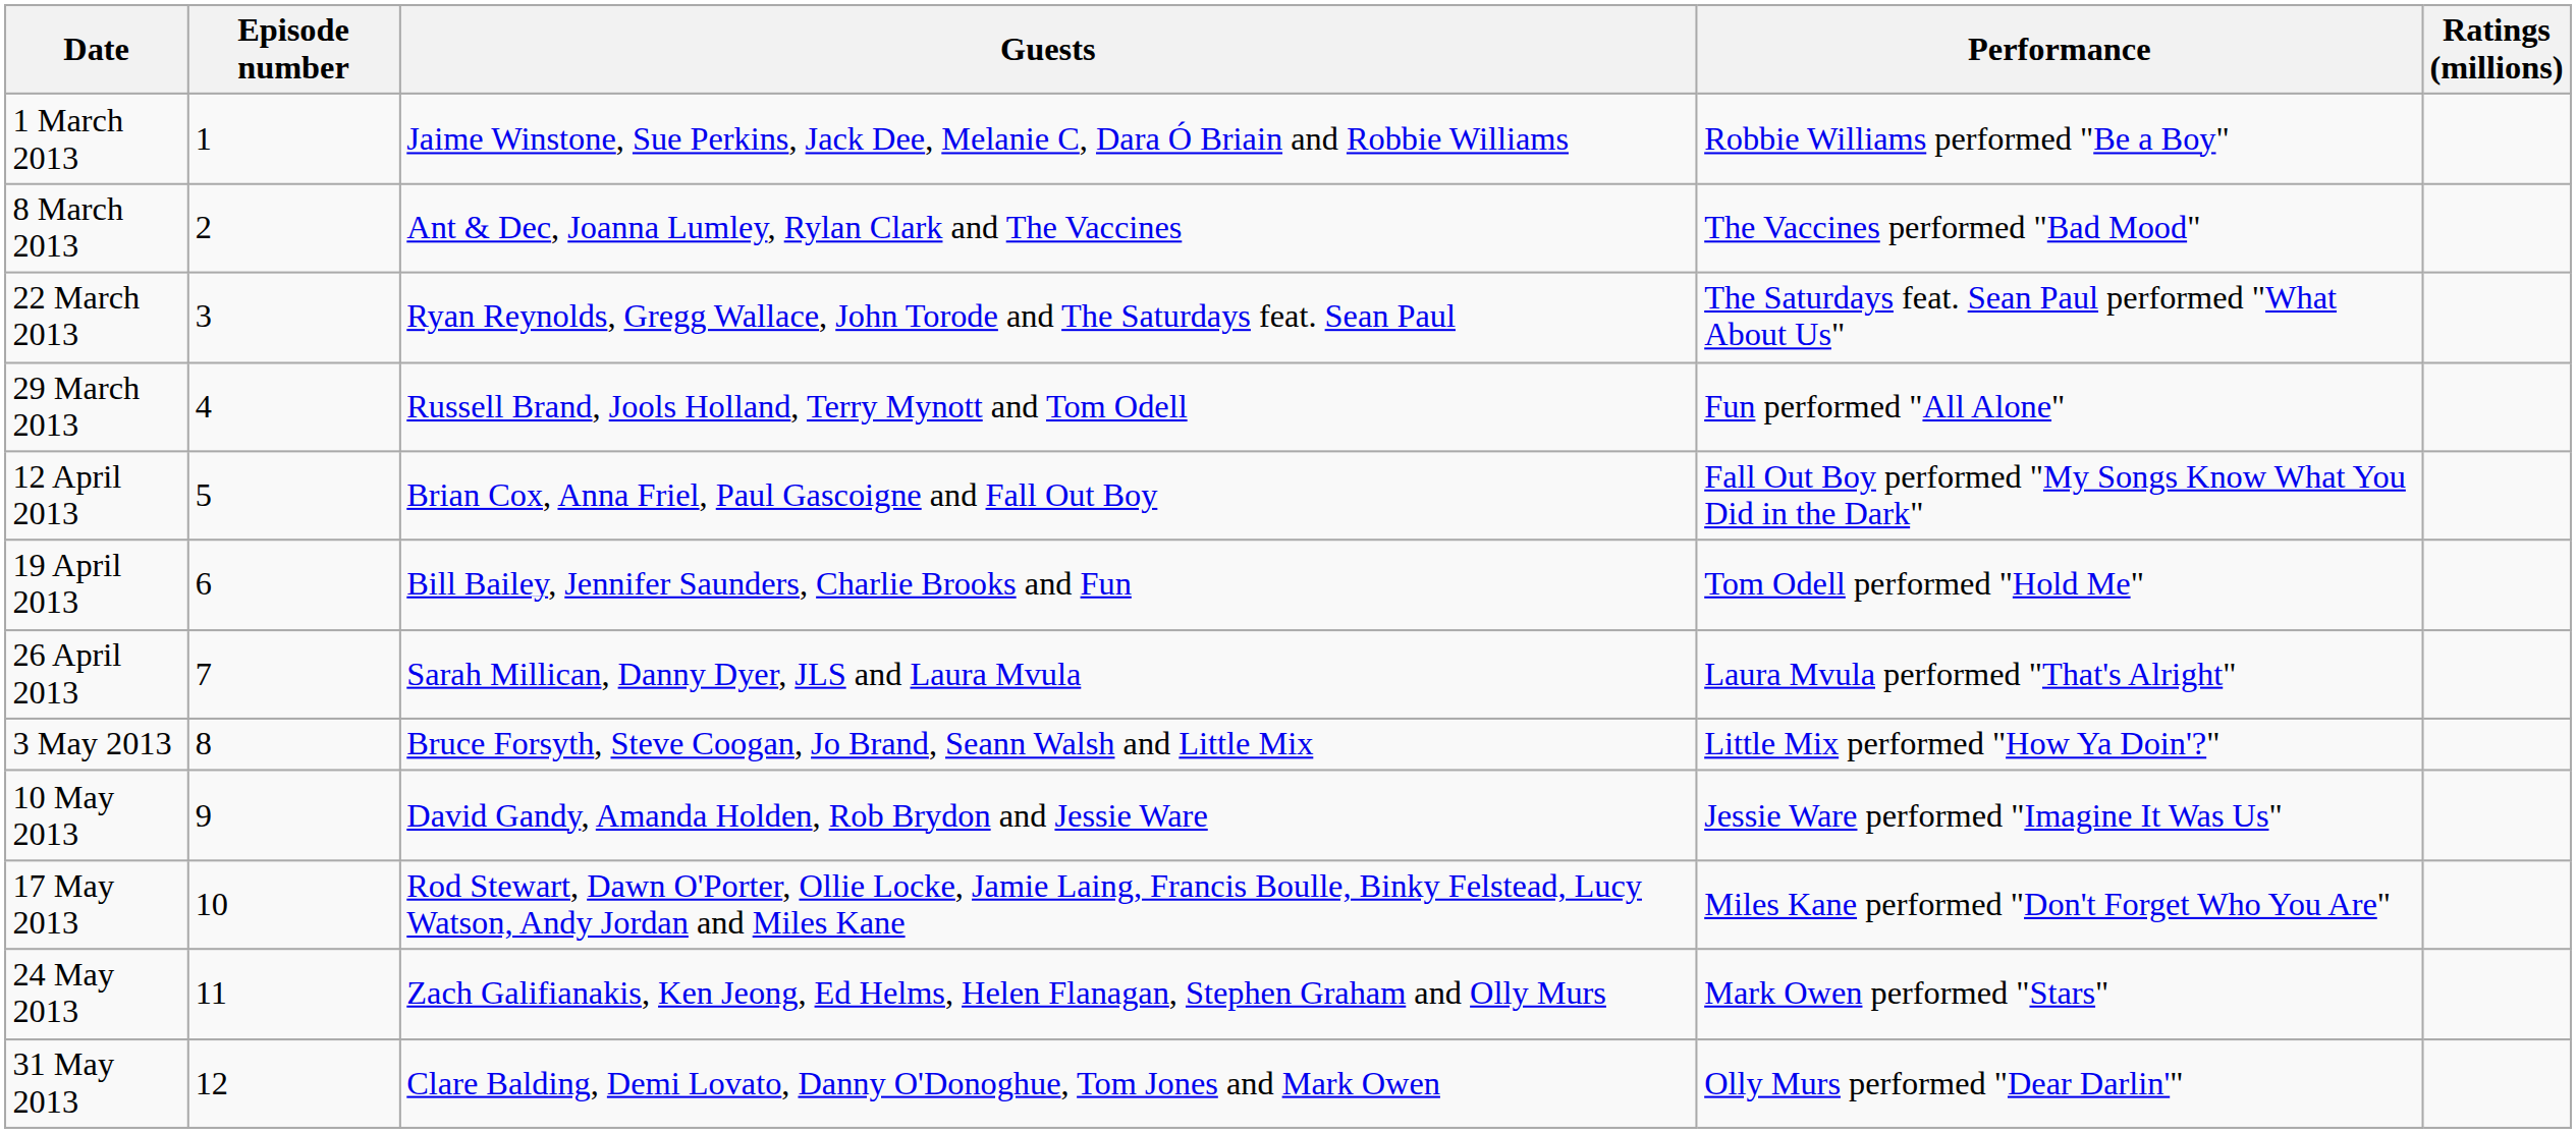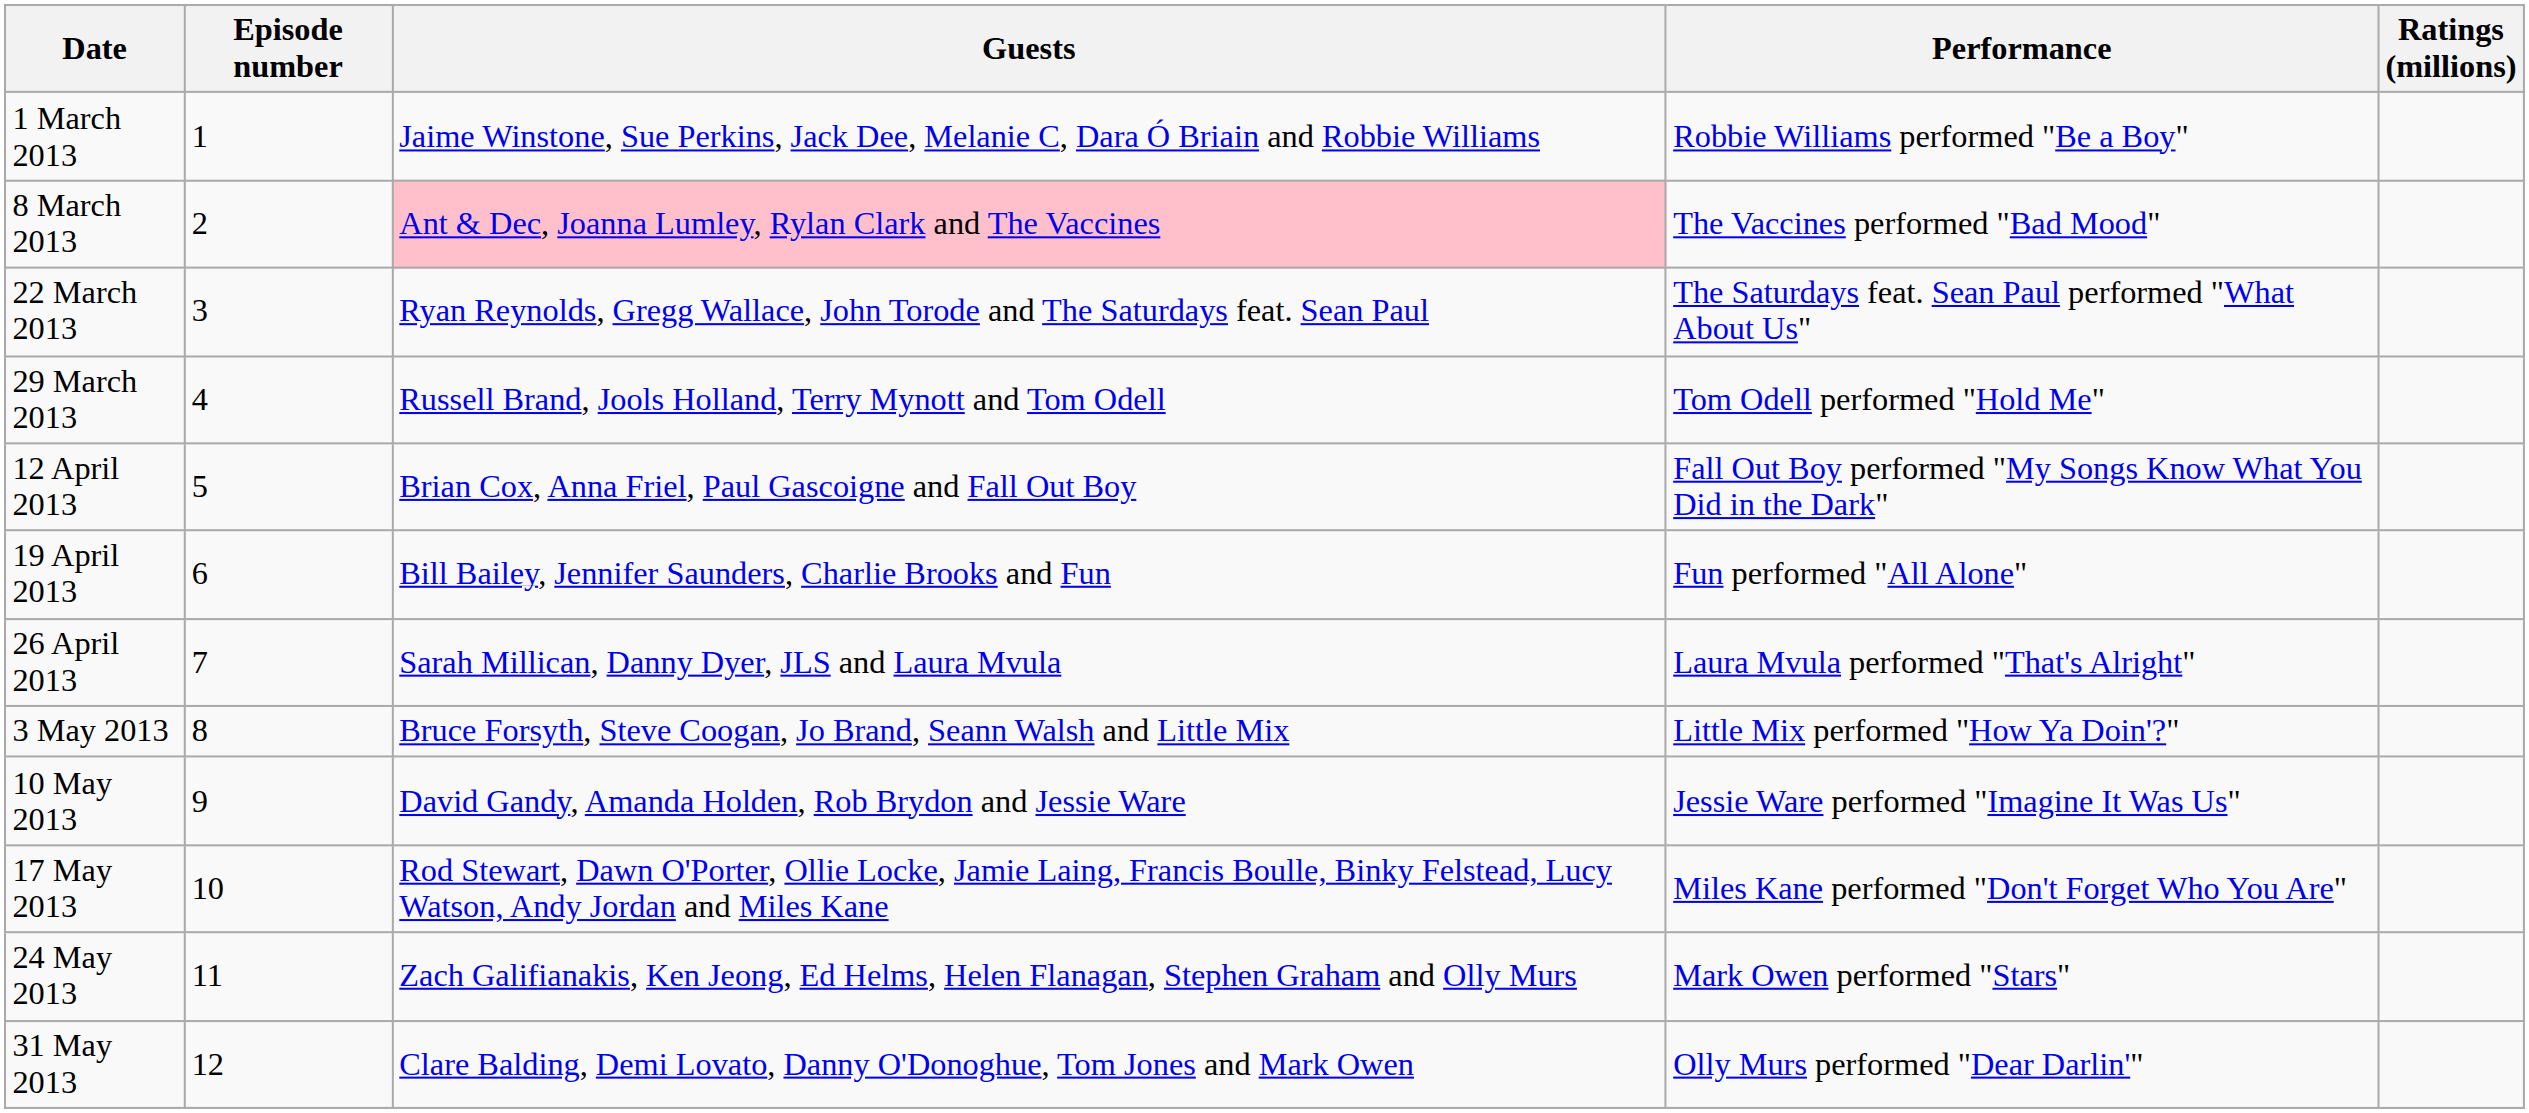8 March 2013 | Guests: no background -> pink background
29 March 2013 | Performance: Fun performed "All Alone" -> Tom Odell performed "Hold Me"
19 April 2013 | Performance: Tom Odell performed "Hold Me" -> Fun performed "All Alone"
